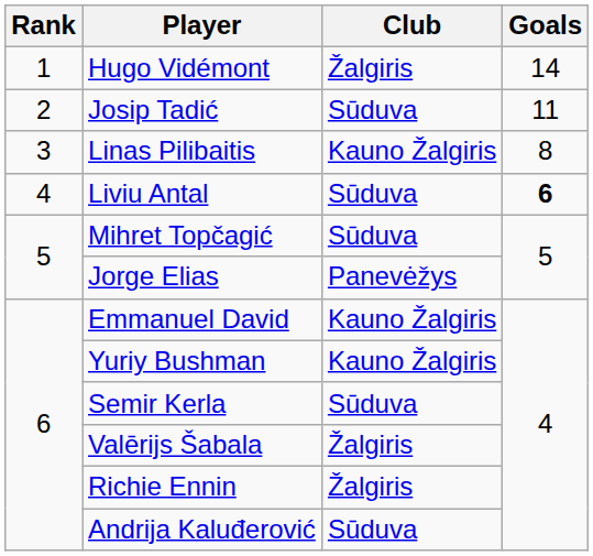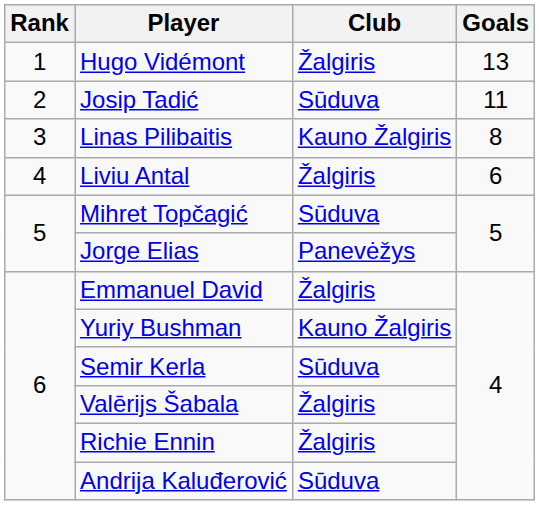Hugo Vidémont | Goals: 14 -> 13
Liviu Antal | Club: Sūduva -> Žalgiris
Liviu Antal | Goals: bold -> normal
Emmanuel David | Club: Kauno Žalgiris -> Žalgiris
